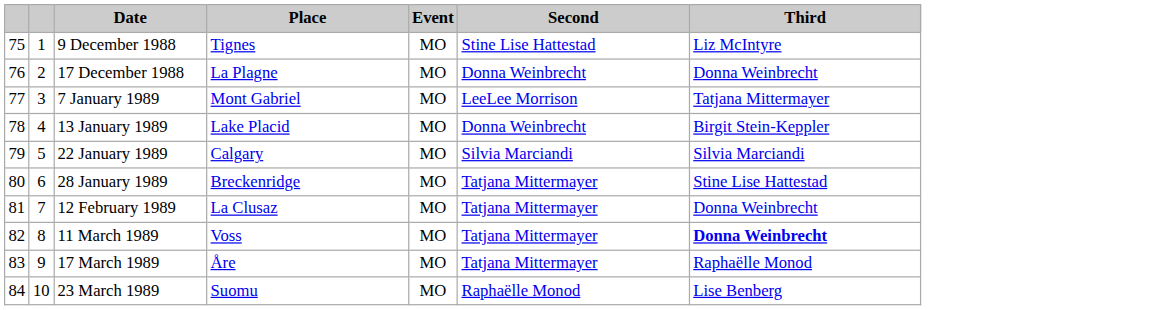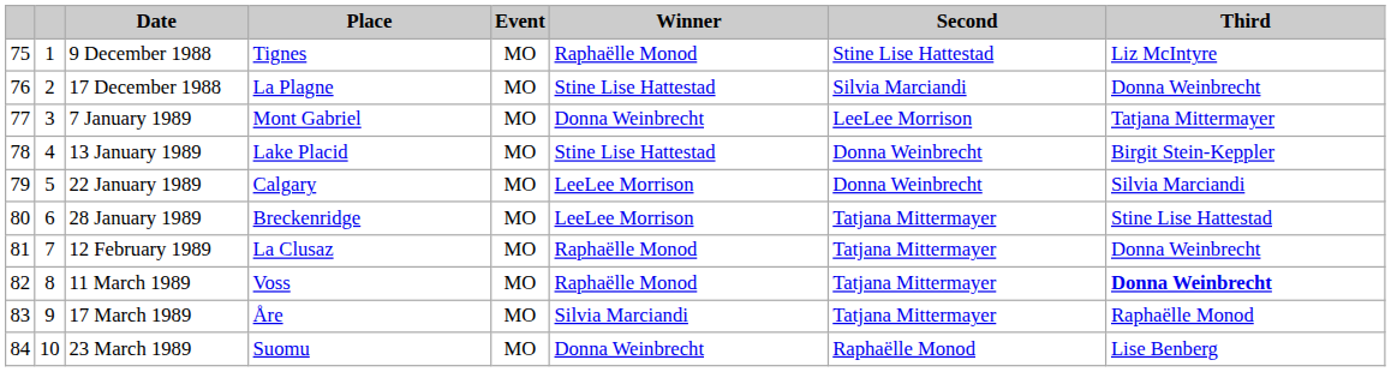+ column: Winner | Raphaëlle Monod | Stine Lise Hattestad | Donna Weinbrecht | Stine Lise Hattestad | LeeLee Morrison | LeeLee Morrison | Raphaëlle Monod | Raphaëlle Monod | Silvia Marciandi | Donna Weinbrecht
17 December 1988 | Second: Donna Weinbrecht -> Silvia Marciandi
22 January 1989 | Second: Silvia Marciandi -> Donna Weinbrecht
